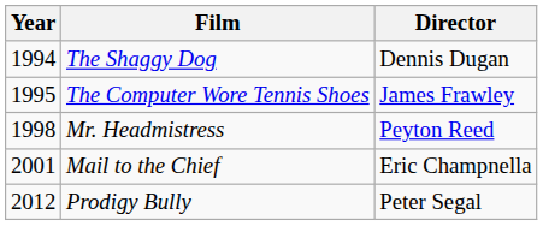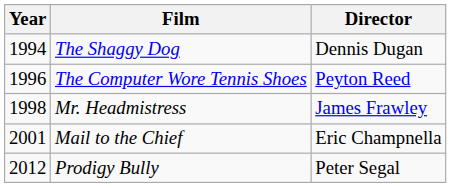The Computer Wore Tennis Shoes | Year: 1995 -> 1996
The Computer Wore Tennis Shoes | Director: James Frawley -> Peyton Reed
Mr. Headmistress | Director: Peyton Reed -> James Frawley
